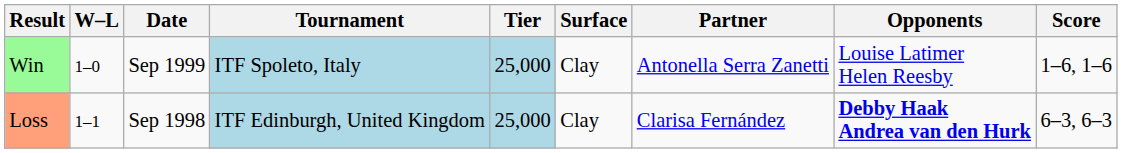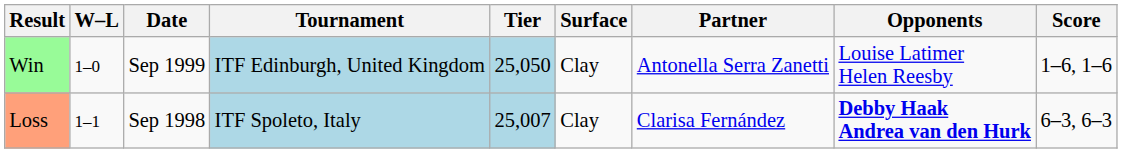Win | Tournament: ITF Spoleto, Italy -> ITF Edinburgh, United Kingdom
Win | Tier: 25,000 -> 25,050
Loss | Tournament: ITF Edinburgh, United Kingdom -> ITF Spoleto, Italy
Loss | Tier: 25,000 -> 25,007
